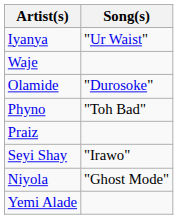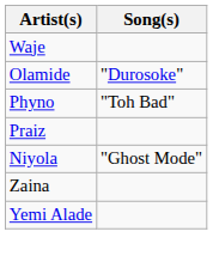- row: Iyanya | "Ur Waist"
- row: Seyi Shay | "Irawo"
+ row: Zaina
